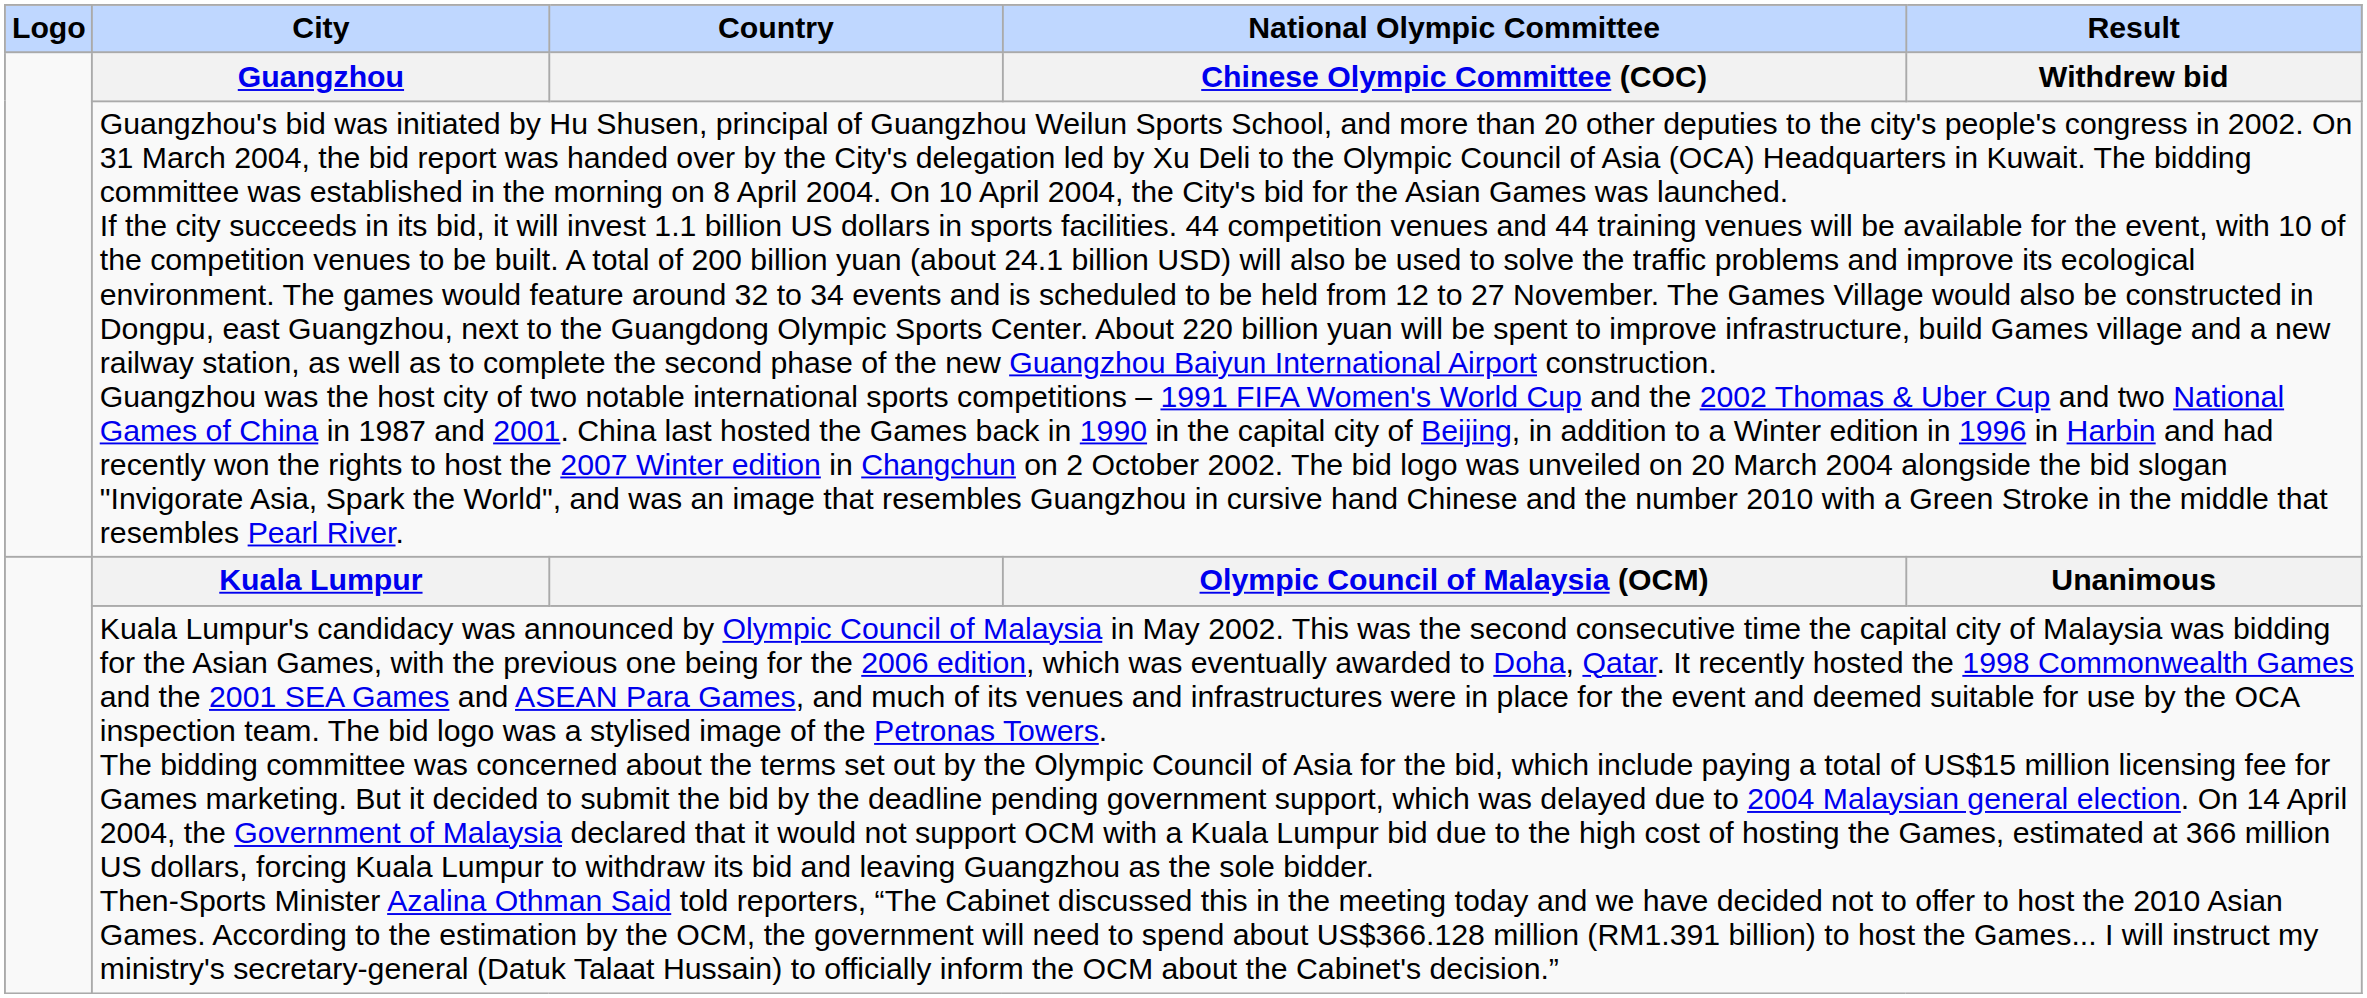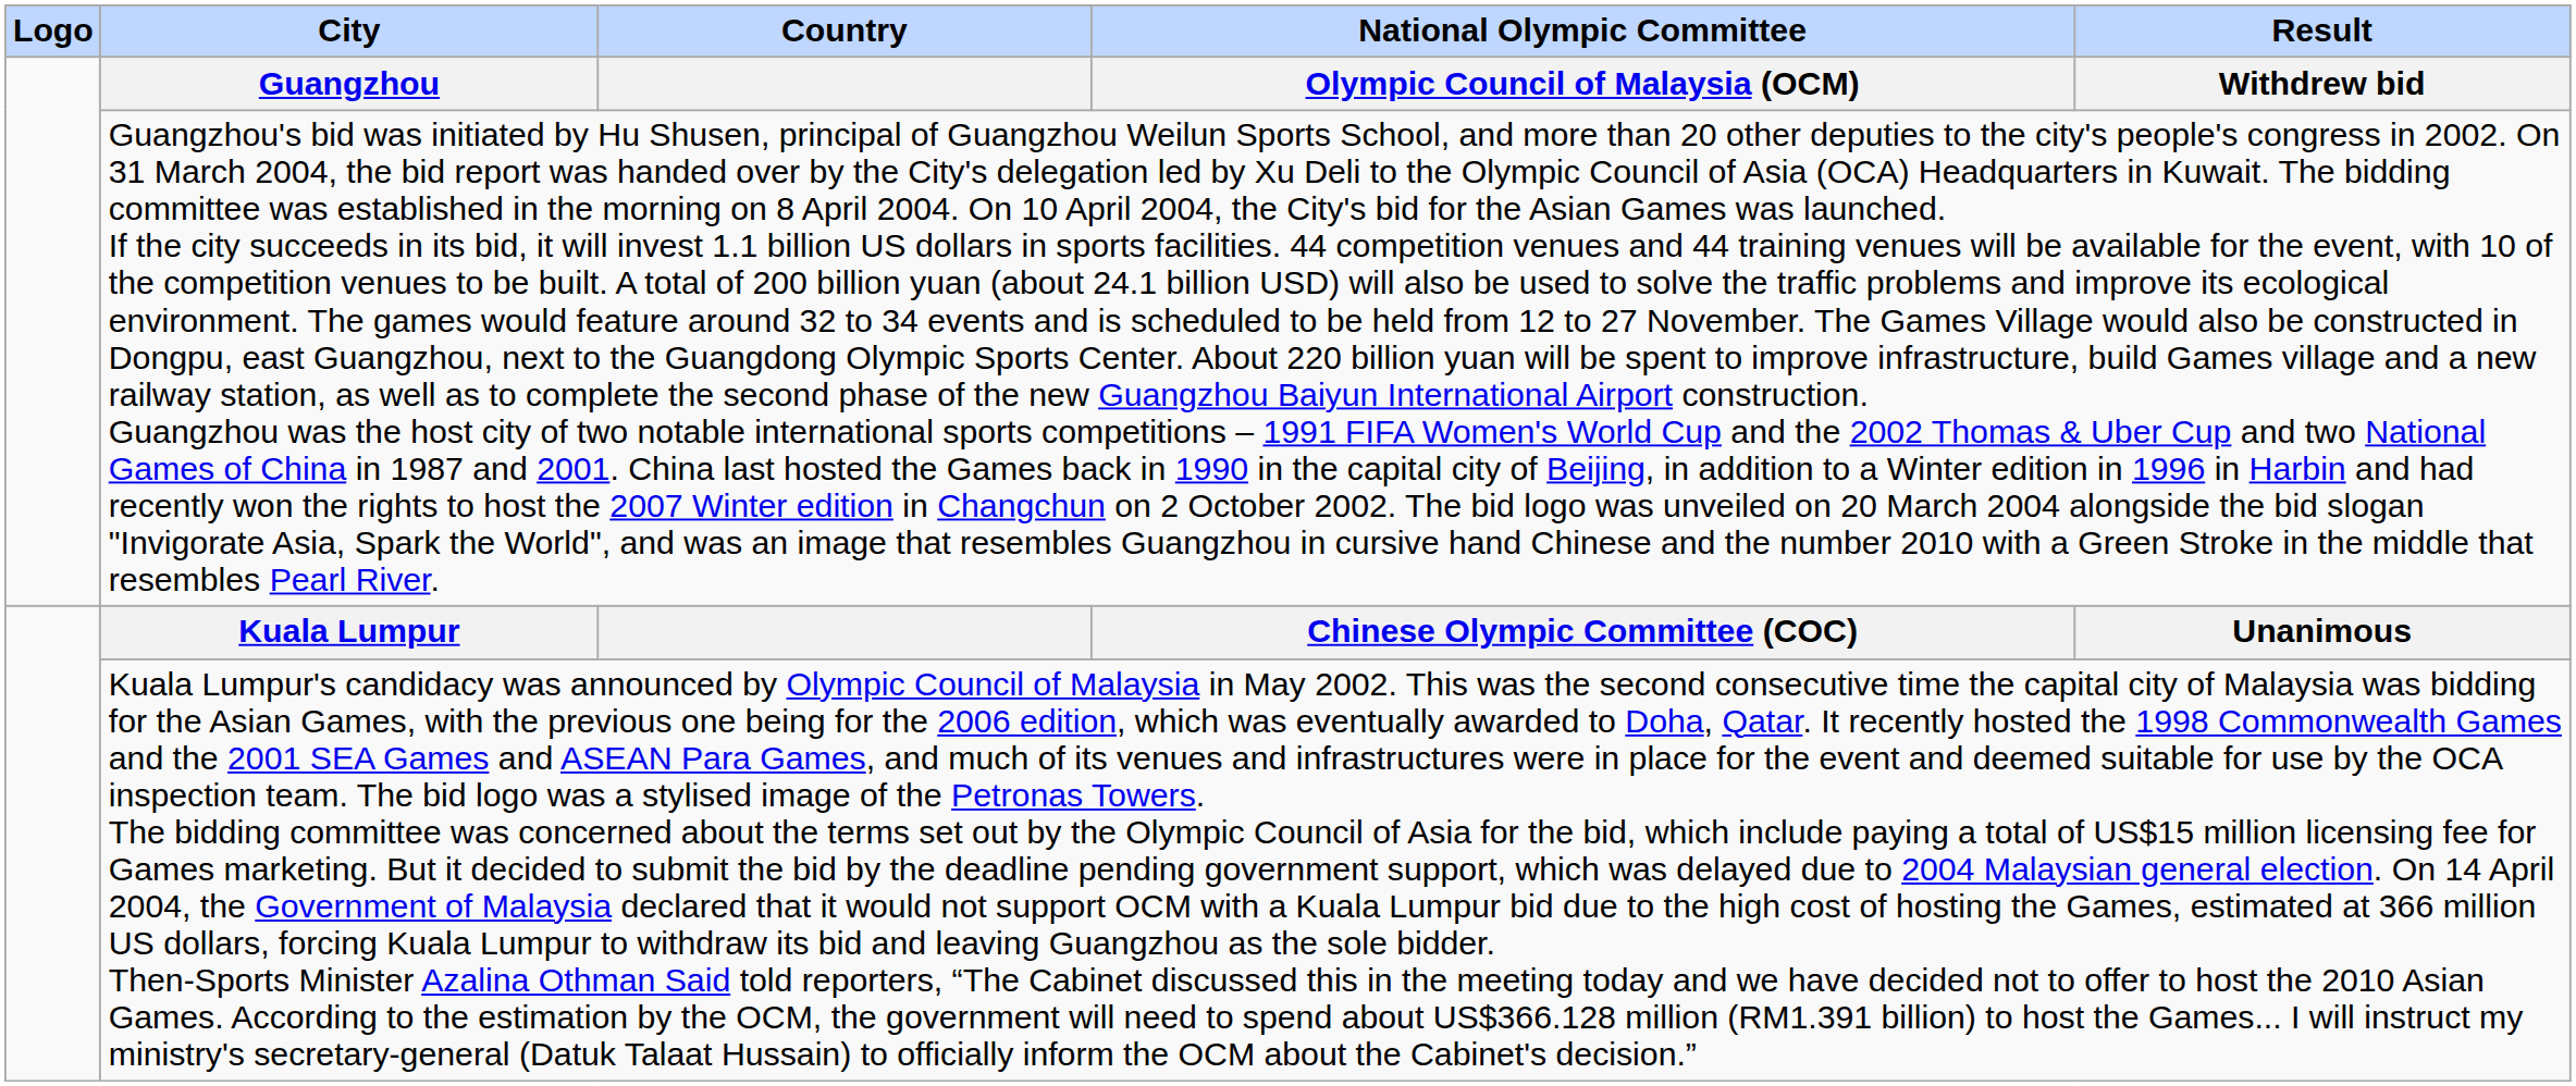Guangzhou | National Olympic Committee: Chinese Olympic Committee (COC) -> Olympic Council of Malaysia (OCM)
Kuala Lumpur | National Olympic Committee: Olympic Council of Malaysia (OCM) -> Chinese Olympic Committee (COC)
